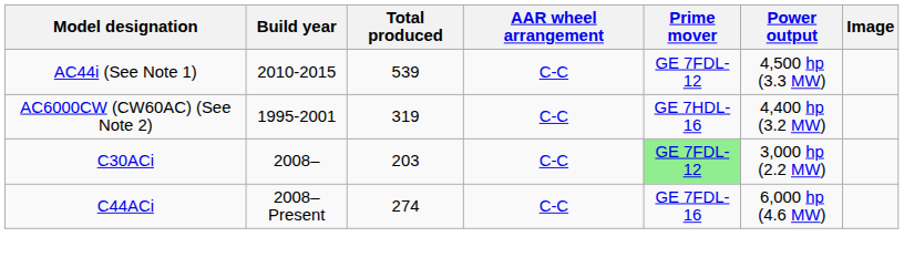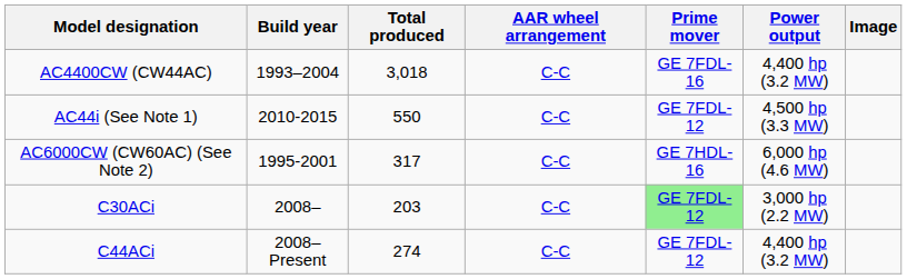+ row: AC4400CW (CW44AC) | 1993–2004 | 3,018 | C-C | GE 7FDL-16 | 4,400 hp (3.2 MW)
AC44i (See Note 1) | Total produced: 539 -> 550
AC6000CW (CW60AC) (See Note 2) | Total produced: 319 -> 317
AC6000CW (CW60AC) (See Note 2) | Power output: 4,400 hp (3.2 MW) -> 6,000 hp (4.6 MW)
C44ACi | Prime mover: GE 7FDL-16 -> GE 7FDL-12
C44ACi | Power output: 6,000 hp (4.6 MW) -> 4,400 hp (3.2 MW)
